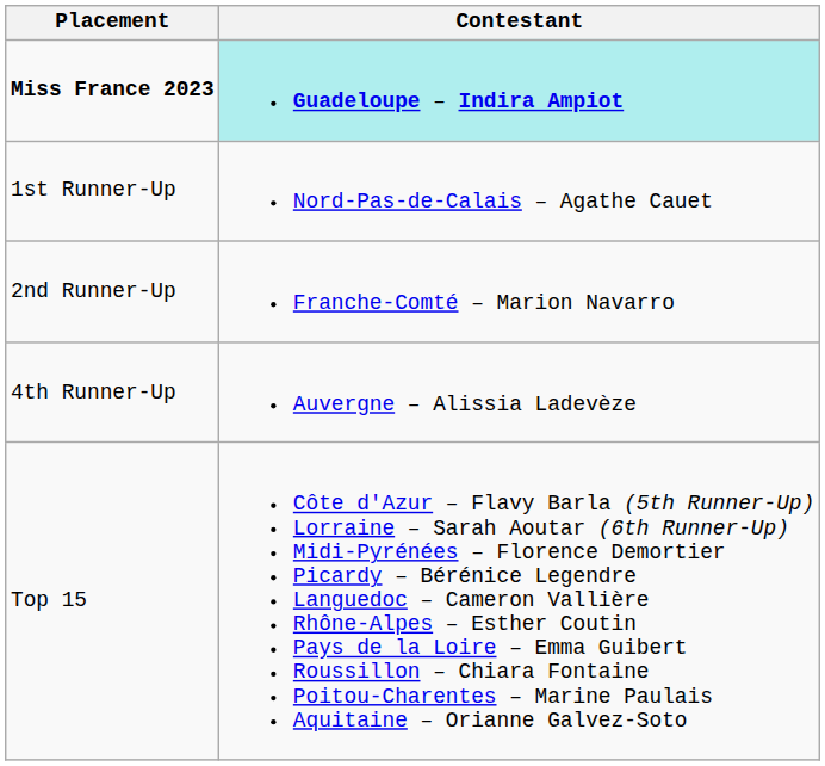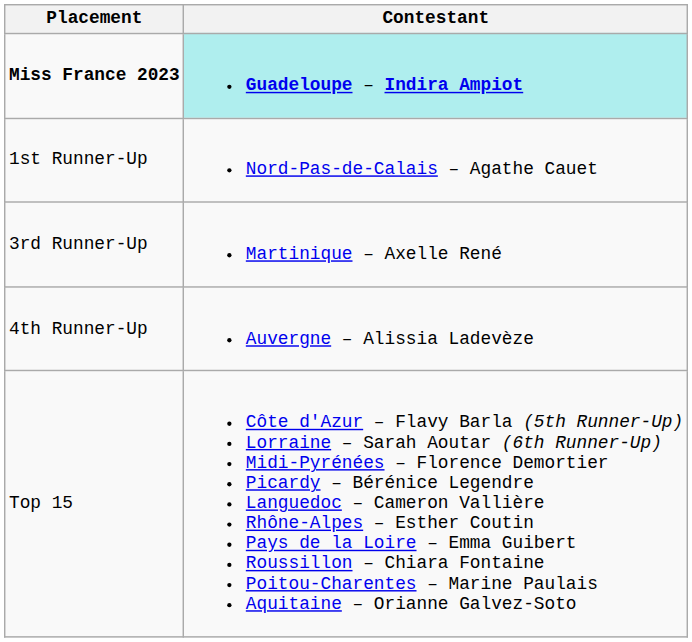- row: 2nd Runner-Up | Franche-Comté – Marion Navarro
+ row: 3rd Runner-Up | Martinique – Axelle René
